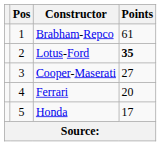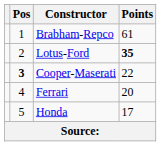Cooper-Maserati | Pos: normal -> bold
Cooper-Maserati | Points: 27 -> 22
